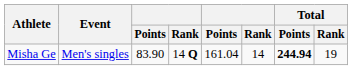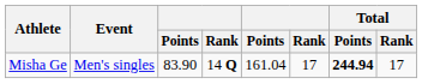Misha Ge | column 6: 14 -> 17
Misha Ge | Total / Rank: 19 -> 17
